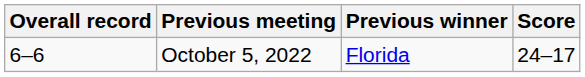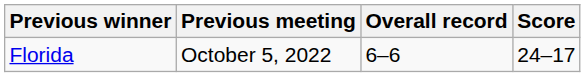columns swapped: Overall record <-> Previous winner
